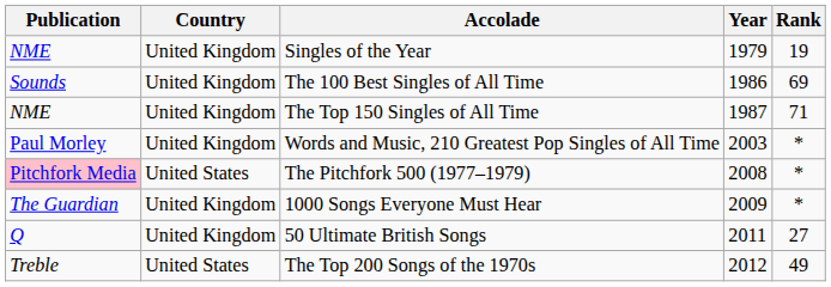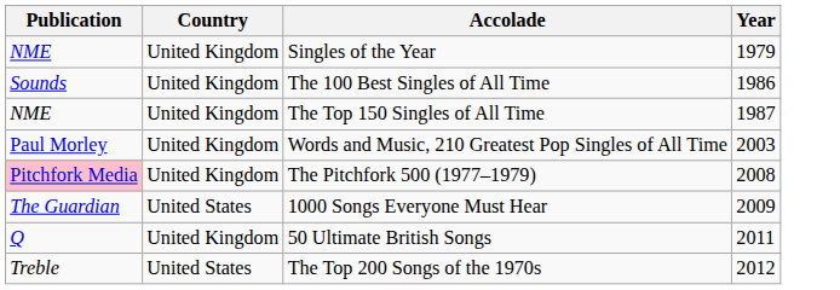- column: Rank | 19 | 69 | 71 | * | * | * | 27 | 49
The Pitchfork 500 (1977–1979) | Country: United States -> United Kingdom
1000 Songs Everyone Must Hear | Country: United Kingdom -> United States
